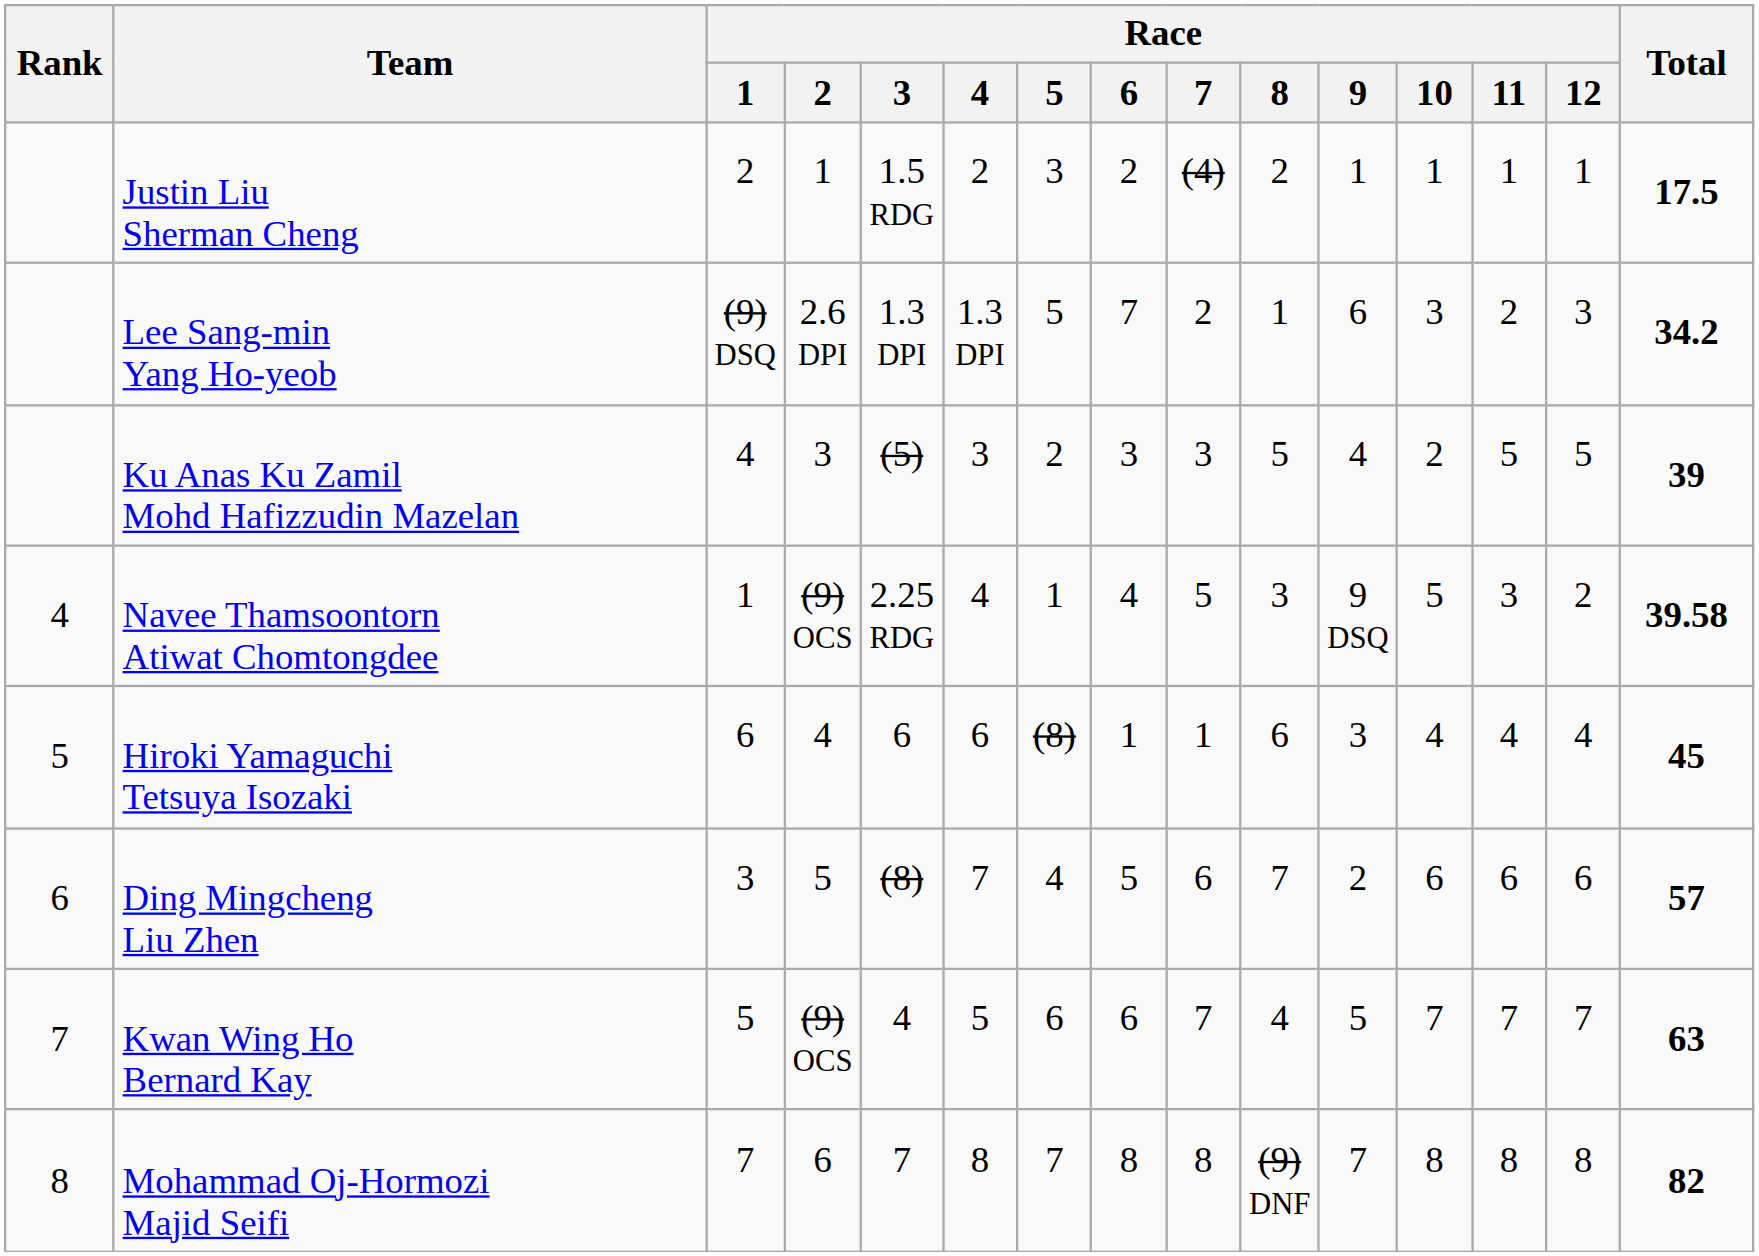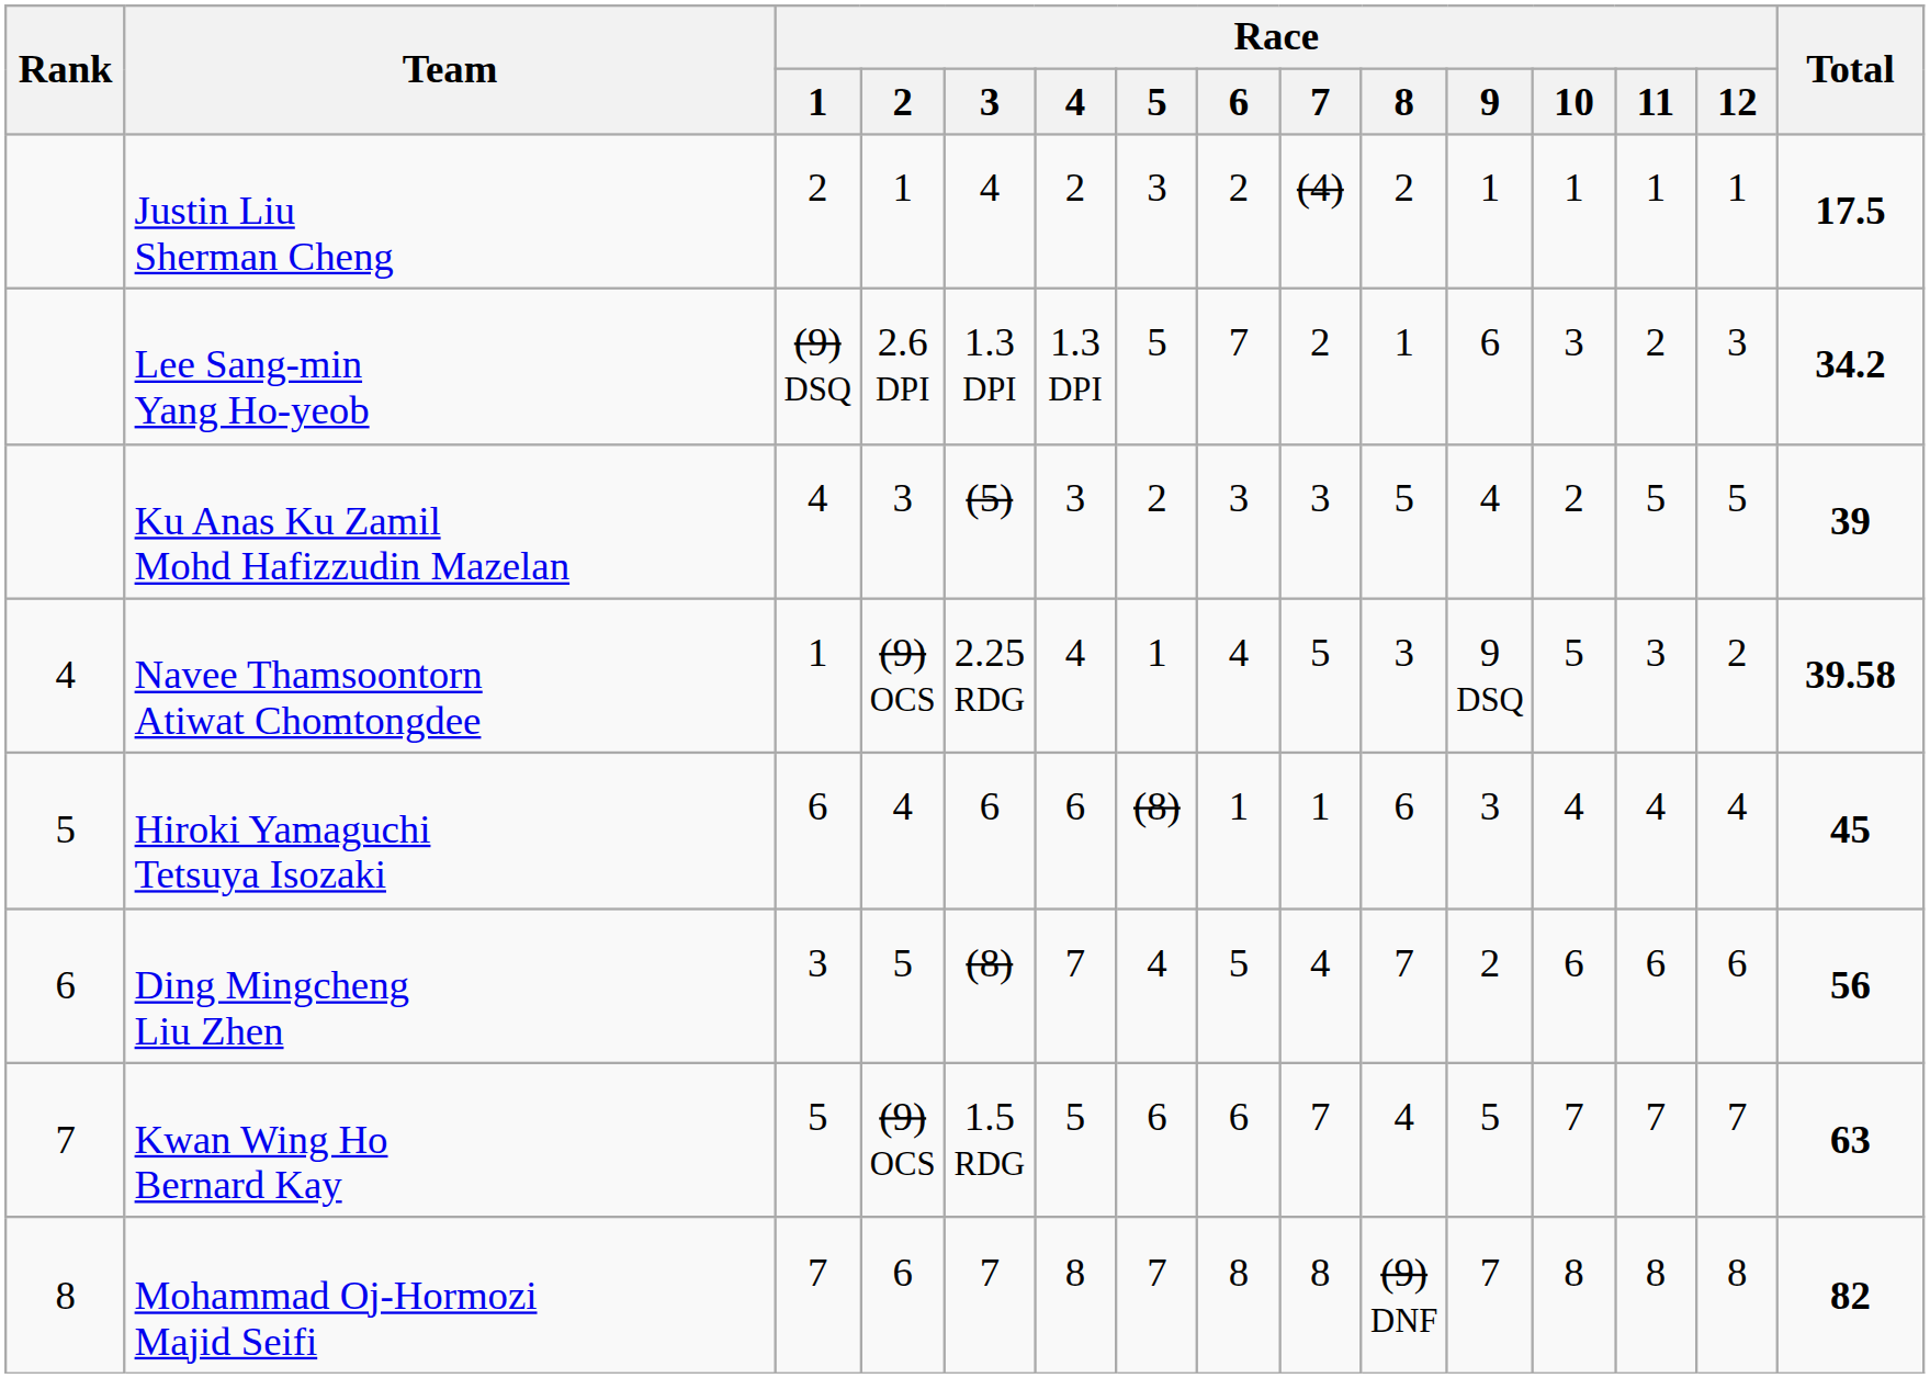Justin Liu Sherman Cheng | Race / 3: 1.5 RDG -> 4
Ding Mingcheng Liu Zhen | Race / 7: 6 -> 4
Ding Mingcheng Liu Zhen | Total: 57 -> 56
Kwan Wing Ho Bernard Kay | Race / 3: 4 -> 1.5 RDG
